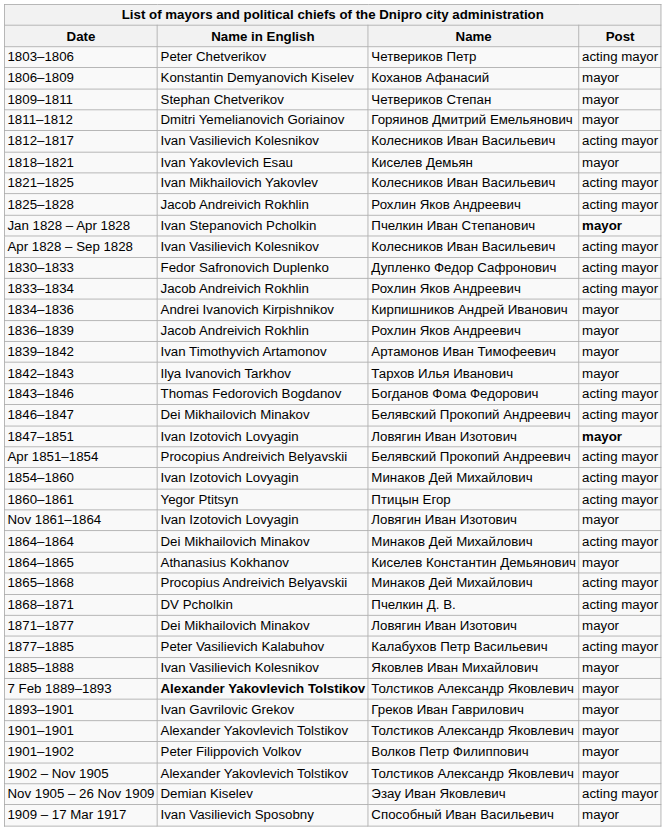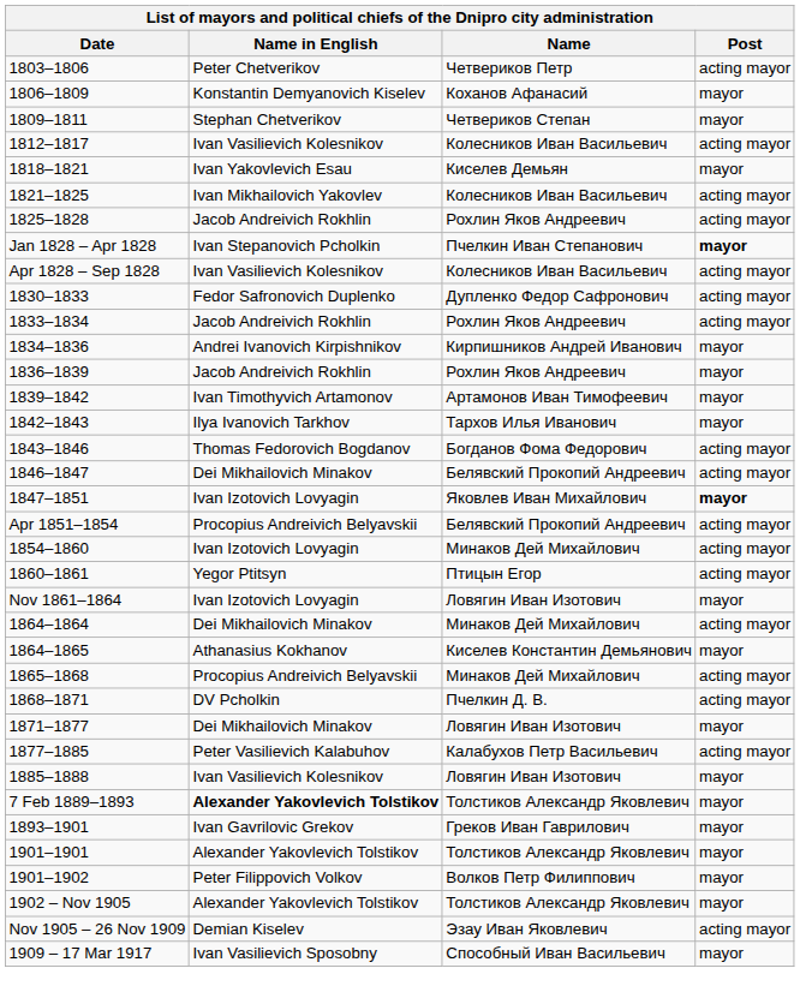- row: 1811–1812 | Dmitri Yemelianovich Goriainov | Горяинов Дмитрий Емельянович | mayor
1847–1851 | Name: Ловягин Иван Изотович -> Яковлев Иван Михайлович
1885–1888 | Name: Яковлев Иван Михайлович -> Ловягин Иван Изотович
